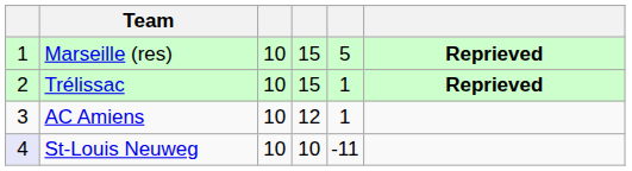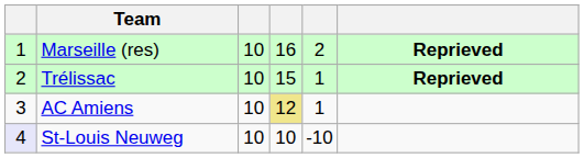Marseille (res) | column 4: 15 -> 16
Marseille (res) | column 5: 5 -> 2
AC Amiens | column 4: no background -> khaki background
St-Louis Neuweg | column 5: -11 -> -10
